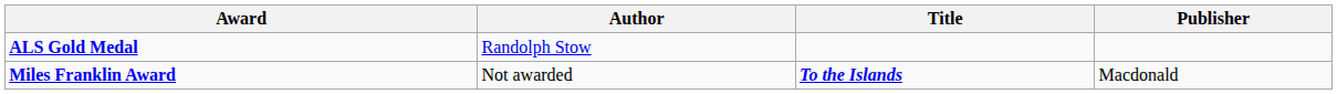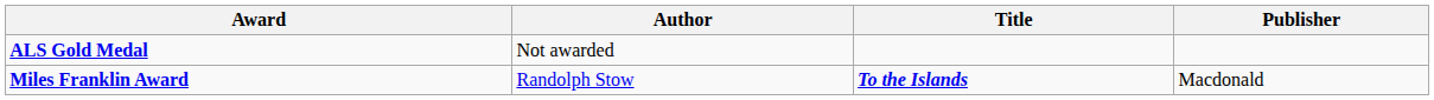ALS Gold Medal | Author: Randolph Stow -> Not awarded
Miles Franklin Award | Author: Not awarded -> Randolph Stow
